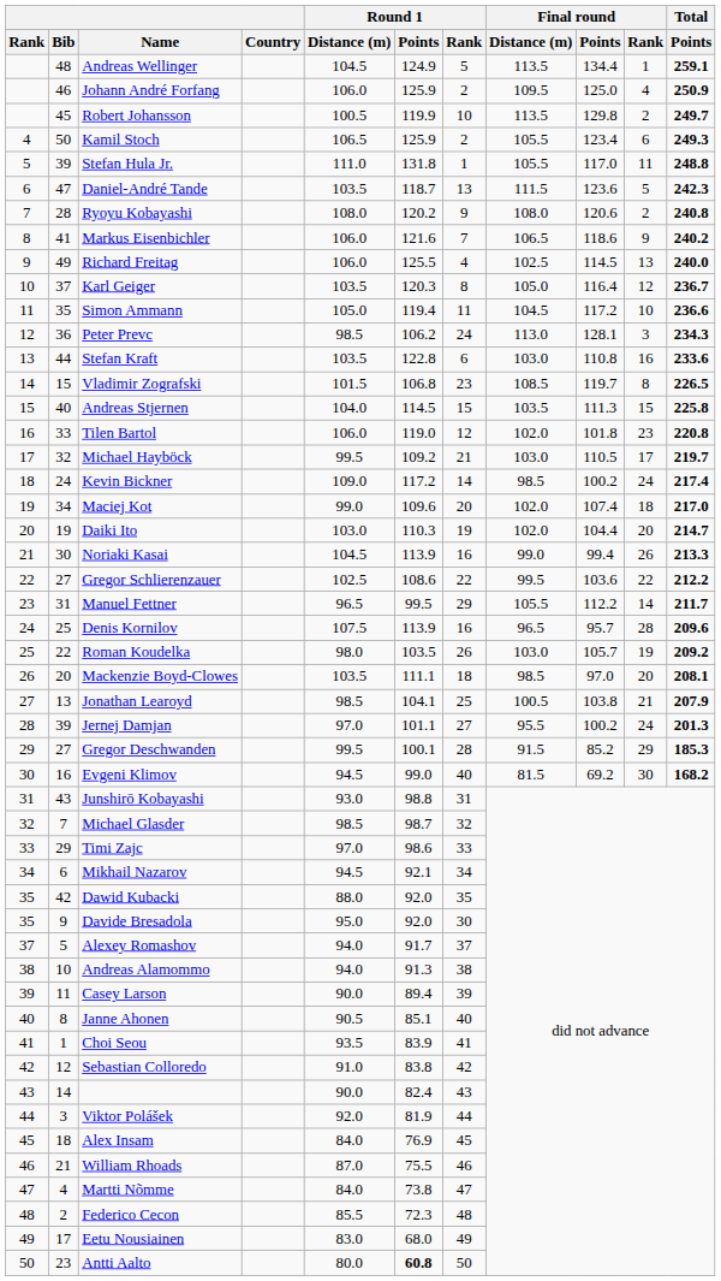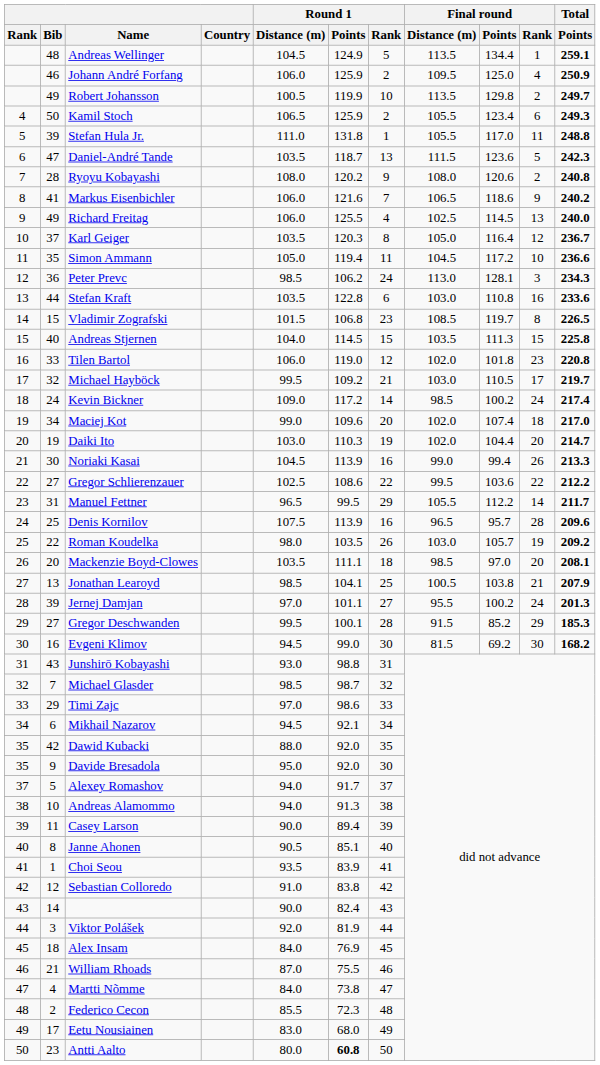Robert Johansson | Bib: 45 -> 49
Evgeni Klimov | Round 1 / Rank: 40 -> 30
